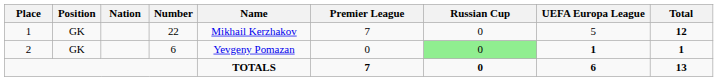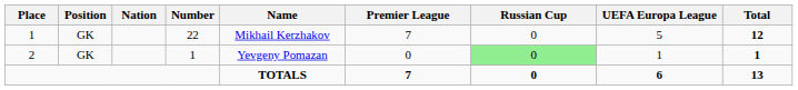2 | Number: 6 -> 1
2 | UEFA Europa League: bold -> normal
